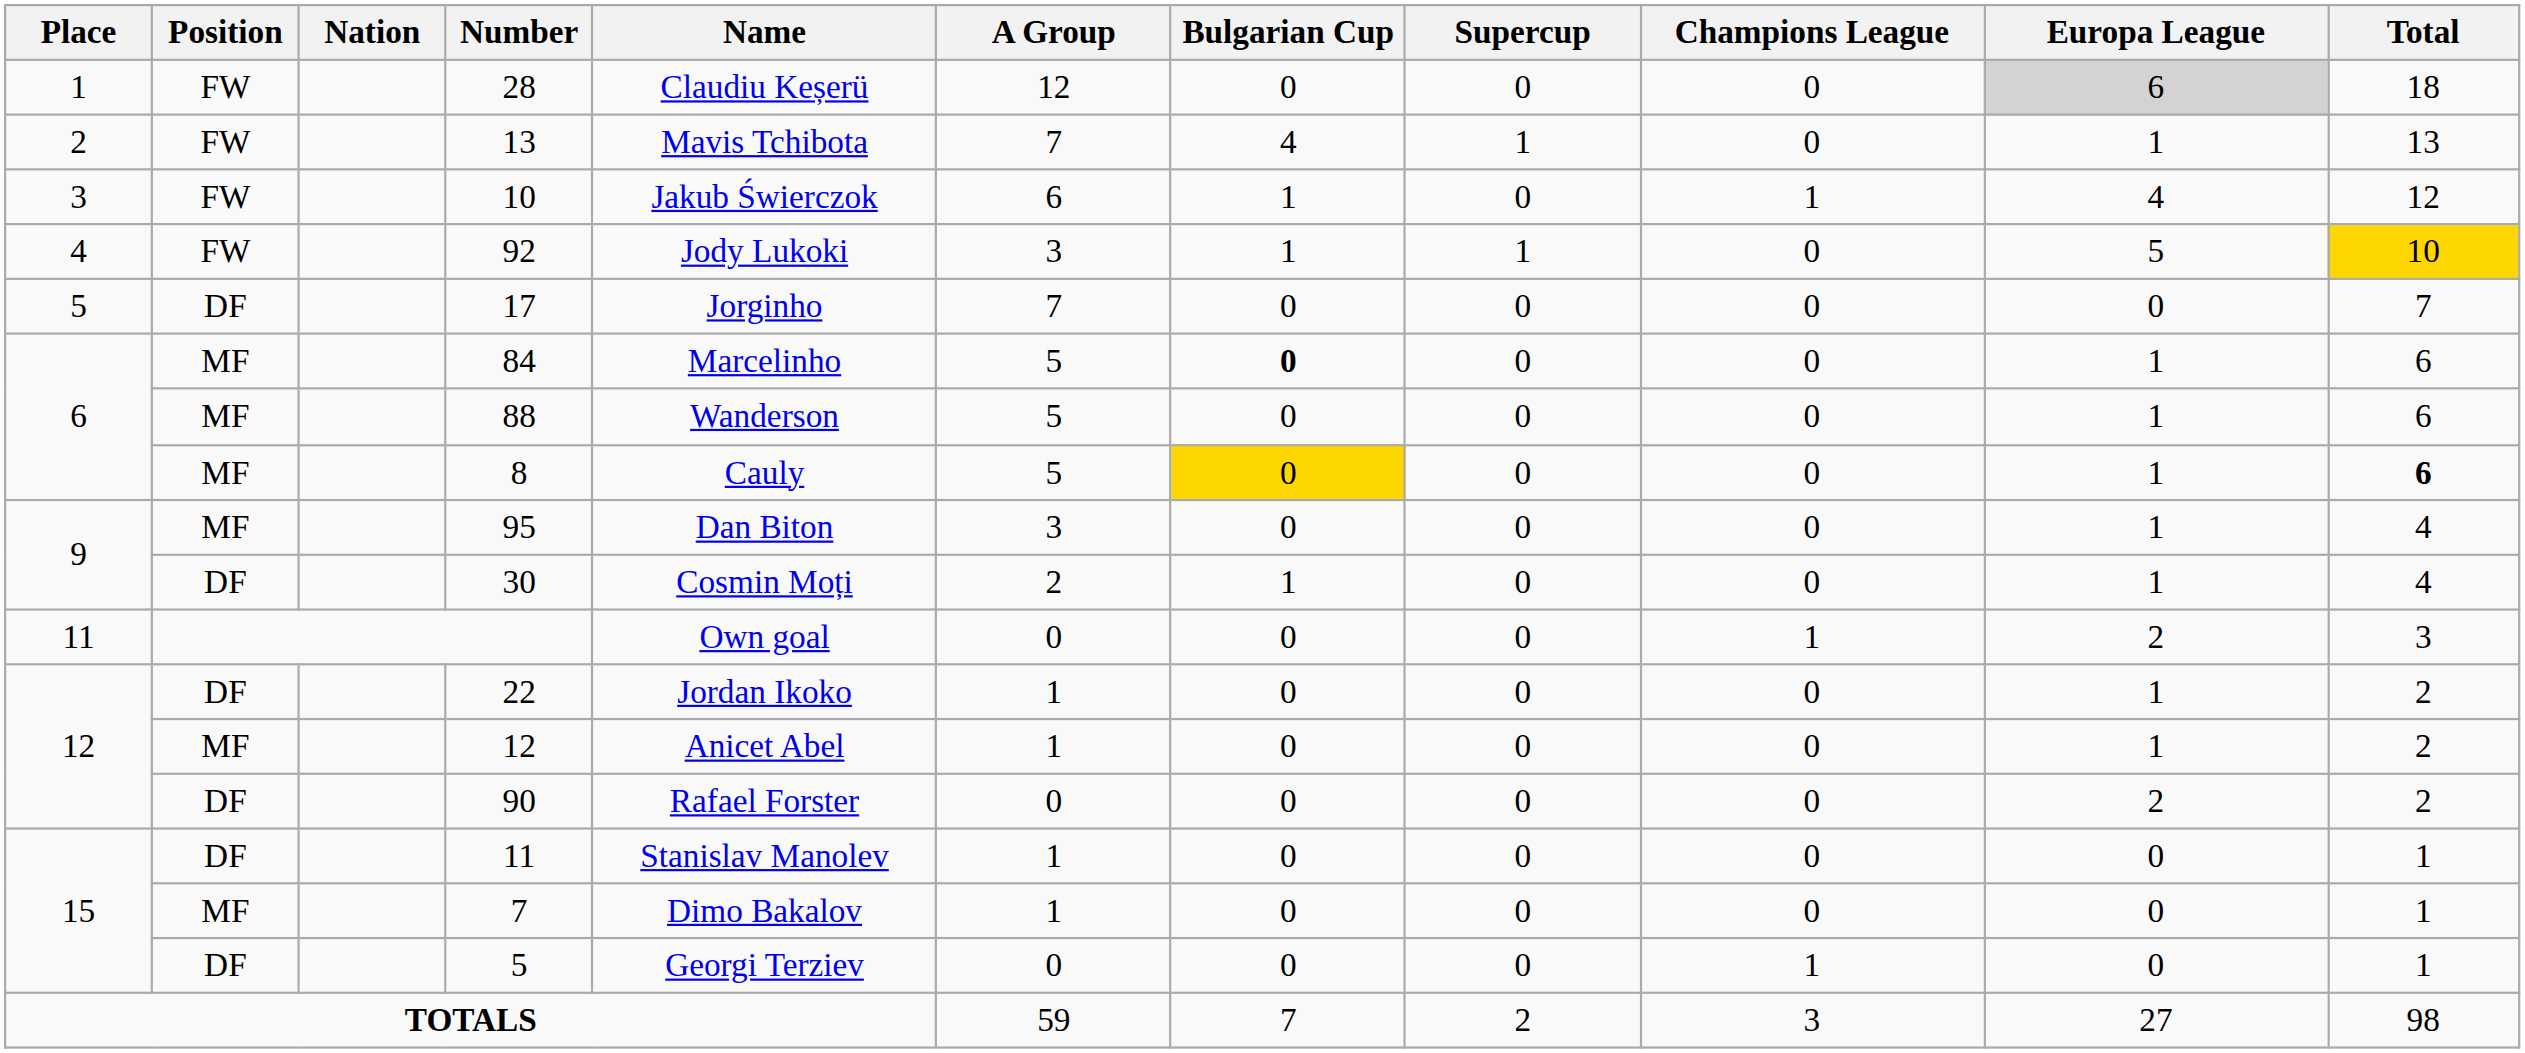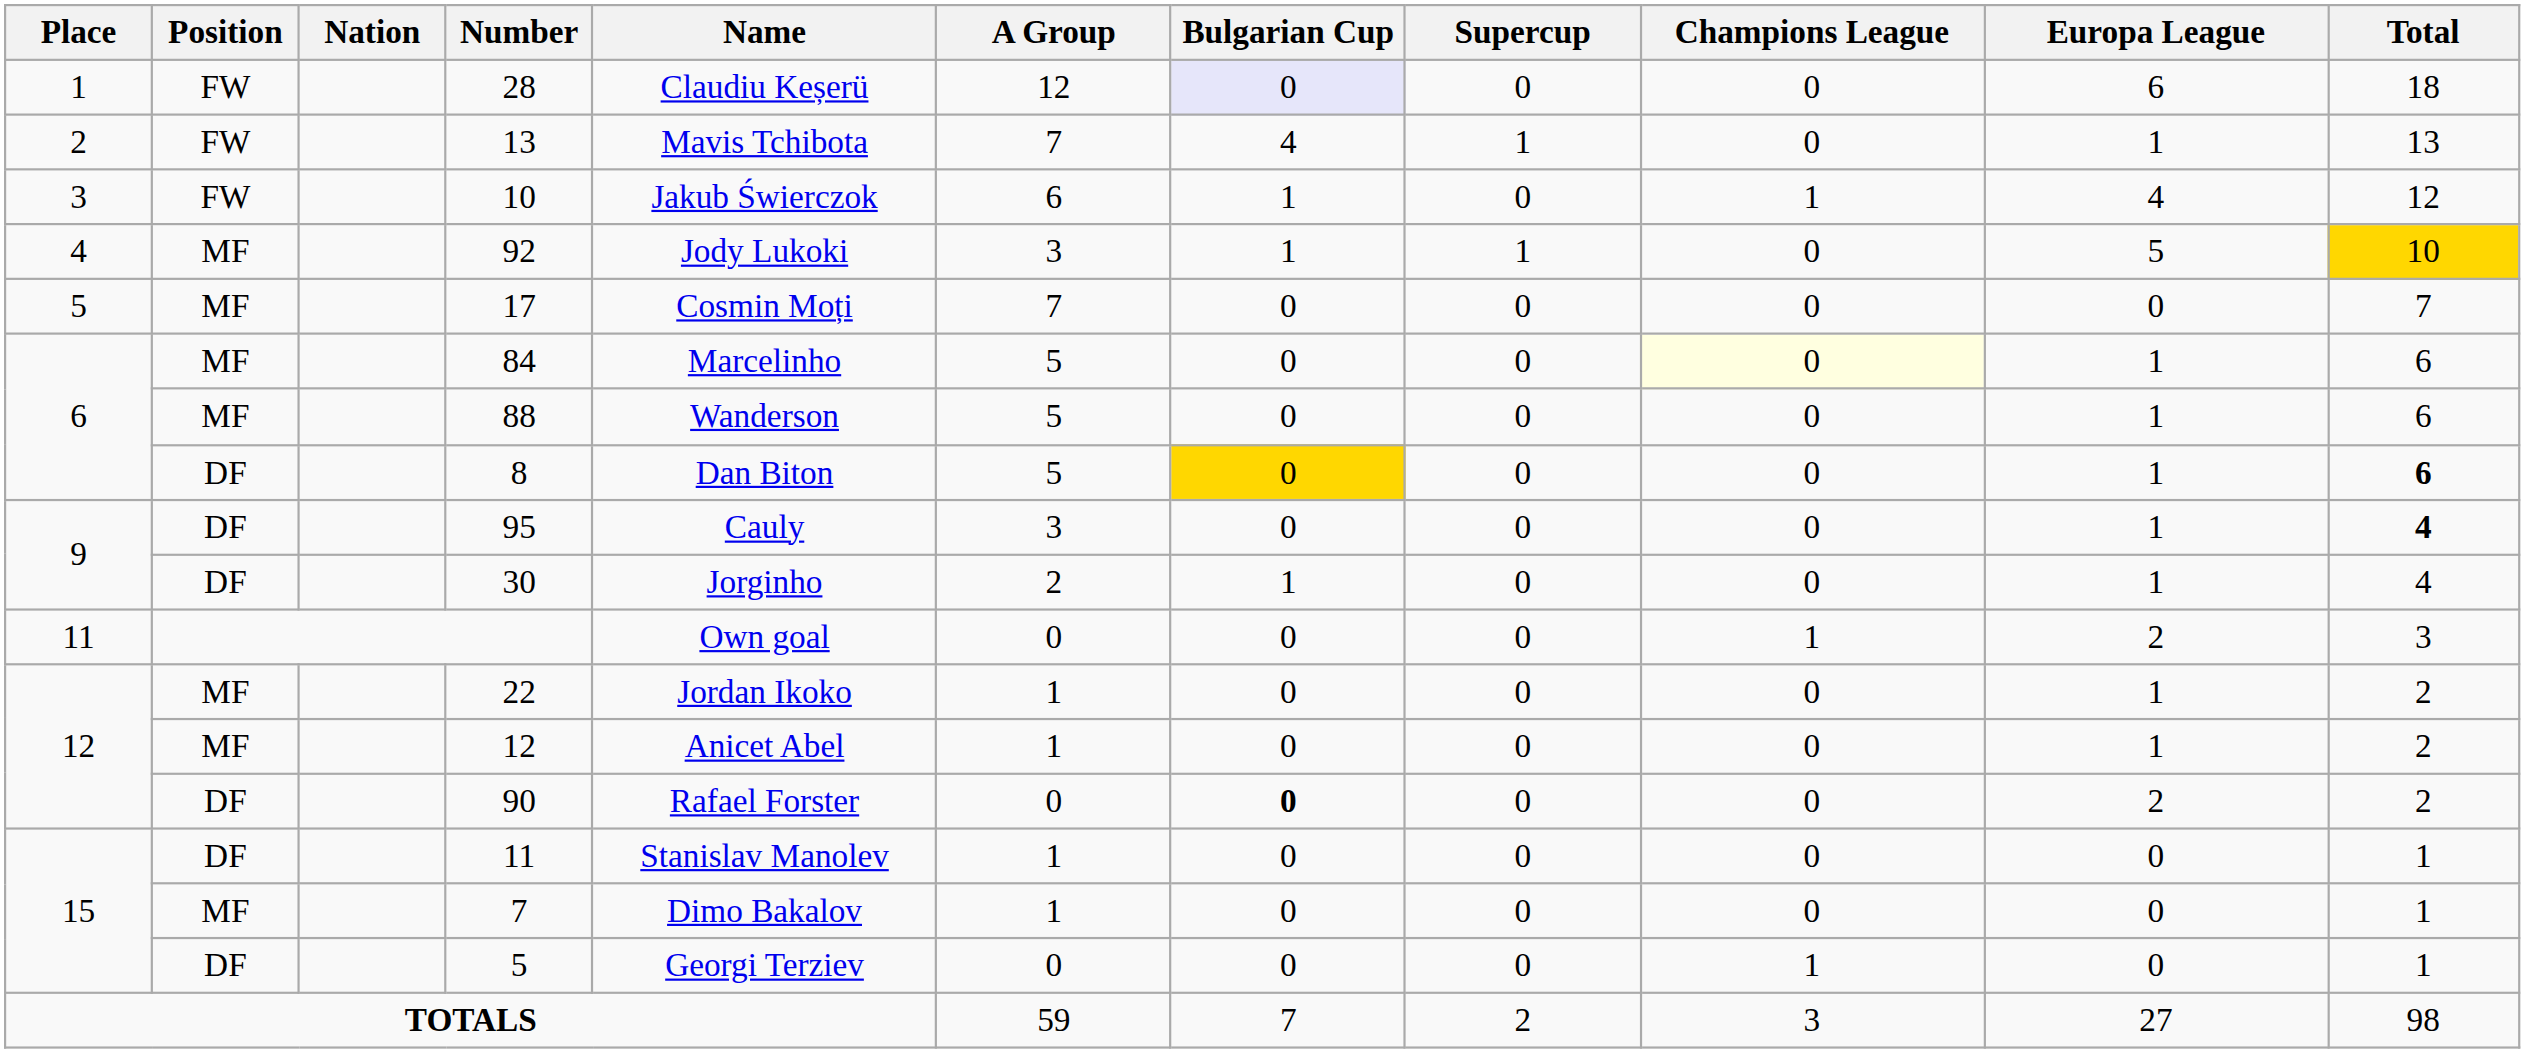28 | Bulgarian Cup: no background -> lavender background
28 | Europa League: lightgrey background -> no background
92 | Position: FW -> MF
17 | Position: DF -> MF
17 | Name: Jorginho -> Cosmin Moți
84 | Bulgarian Cup: bold -> normal
84 | Champions League: no background -> lightyellow background
8 | Position: MF -> DF
8 | Name: Cauly -> Dan Biton
95 | Position: MF -> DF
95 | Name: Dan Biton -> Cauly
95 | Total: normal -> bold
30 | Name: Cosmin Moți -> Jorginho
22 | Position: DF -> MF
90 | Bulgarian Cup: normal -> bold
